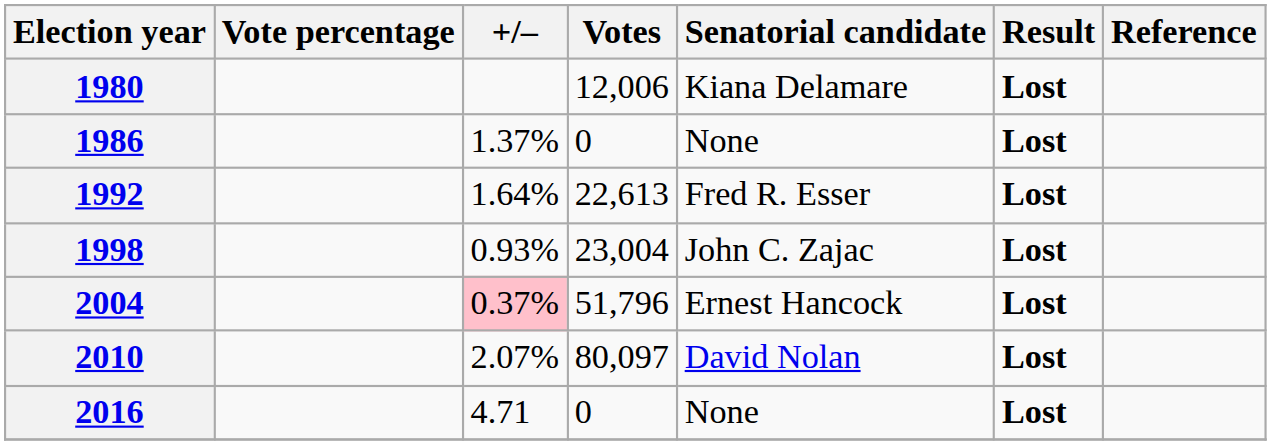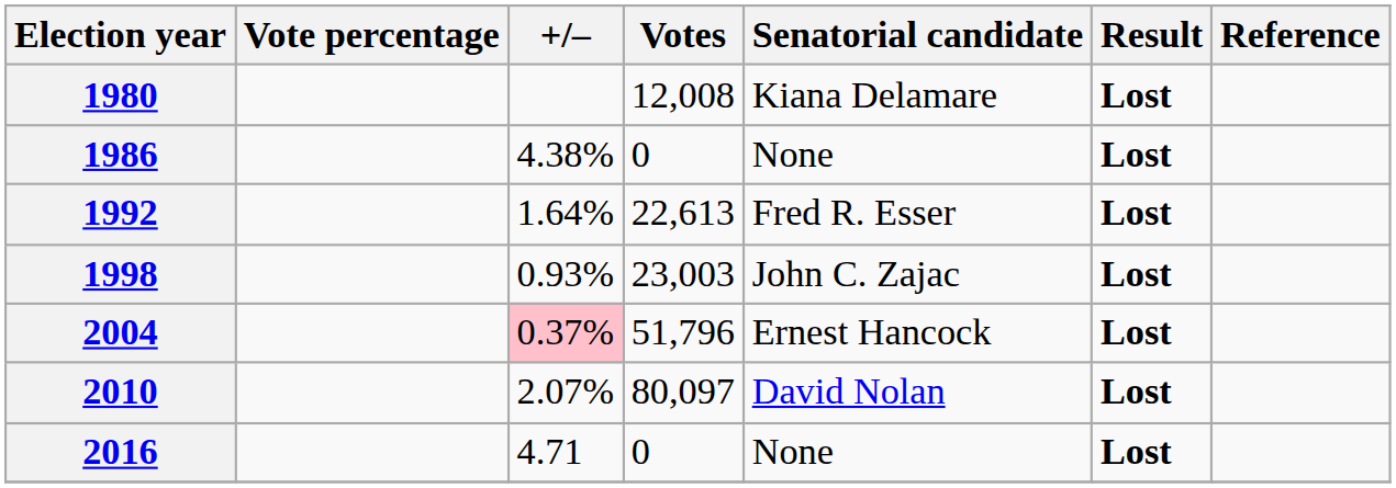1980 | Votes: 12,006 -> 12,008
1986 | +/–: 1.37% -> 4.38%
1998 | Votes: 23,004 -> 23,003
